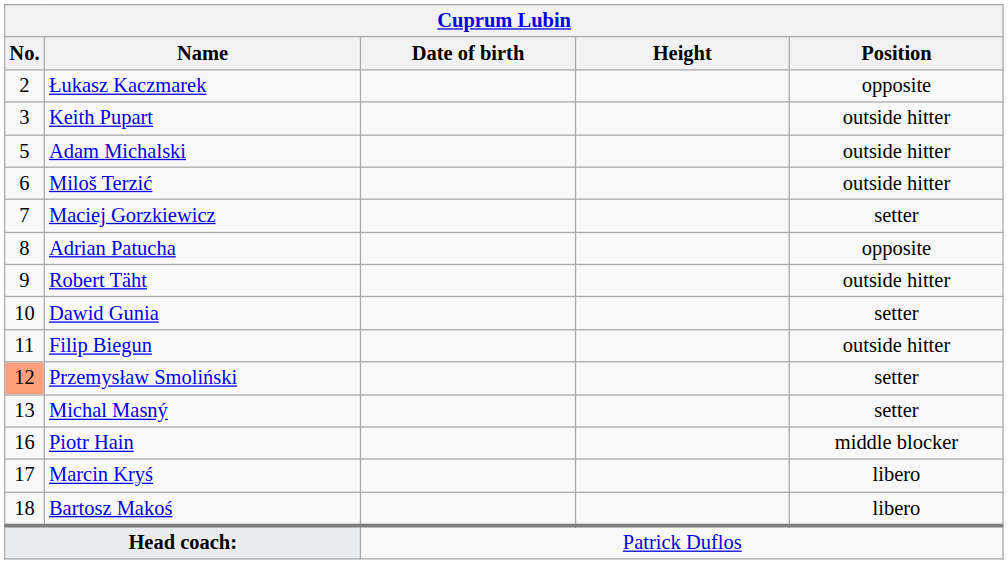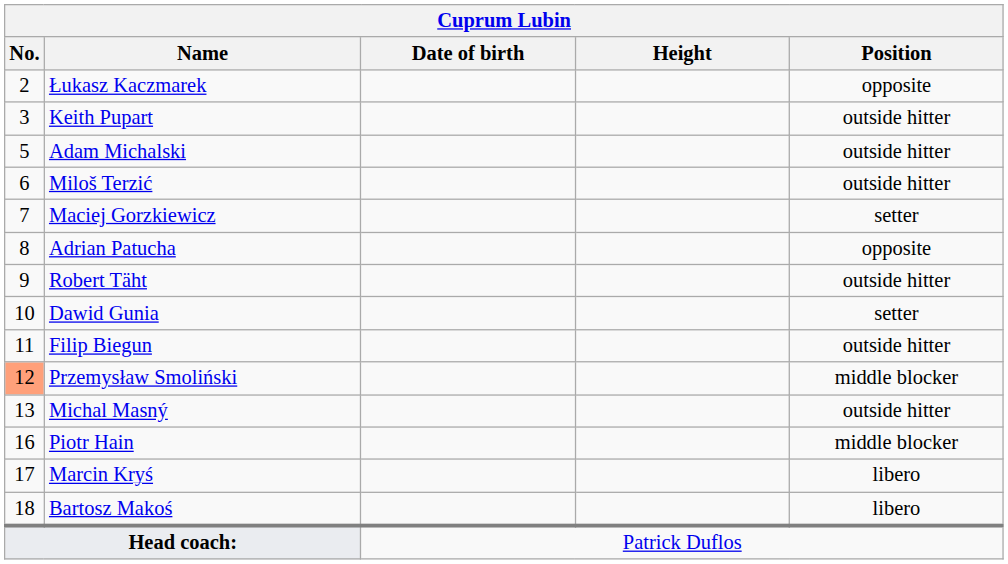Przemysław Smoliński | Position: setter -> middle blocker
Michal Masný | Position: setter -> outside hitter
